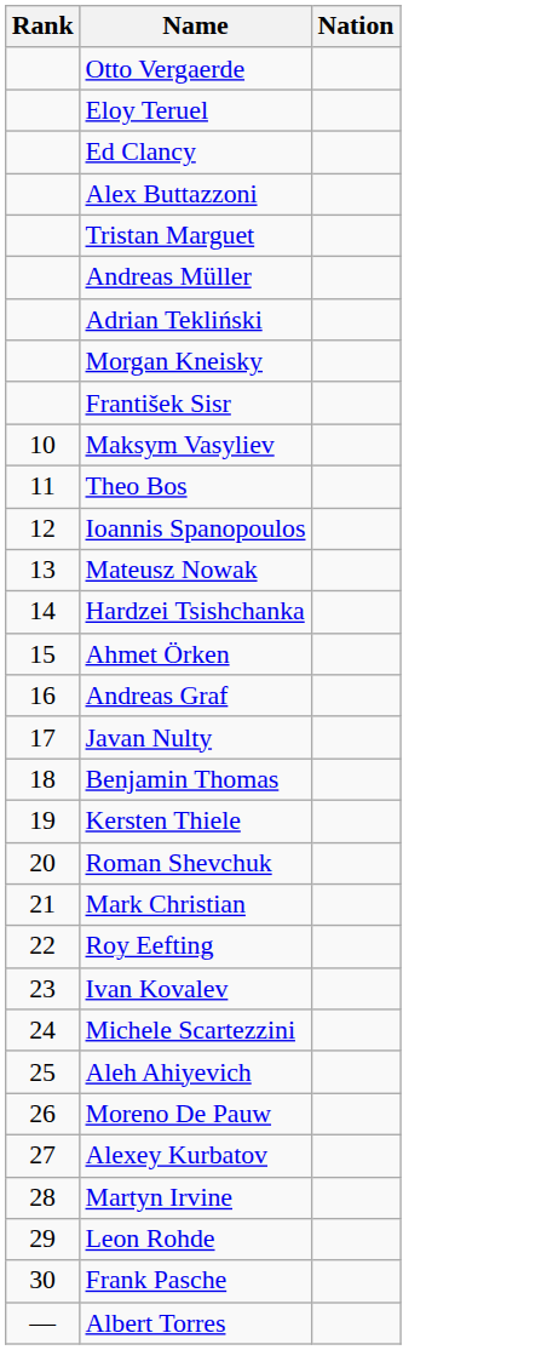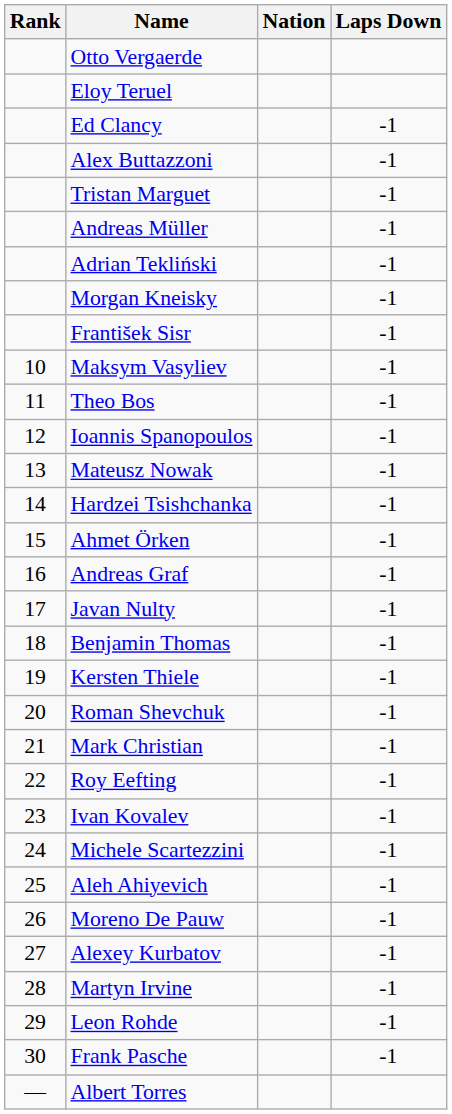+ column: Laps Down | -1 | -1 | -1 | -1 | -1 | -1 | -1 | -1 | -1 | -1 | -1 | -1 | -1 | -1 | -1 | -1 | -1 | -1 | -1 | -1 | -1 | -1 | -1 | -1 | -1 | -1 | -1 | -1
